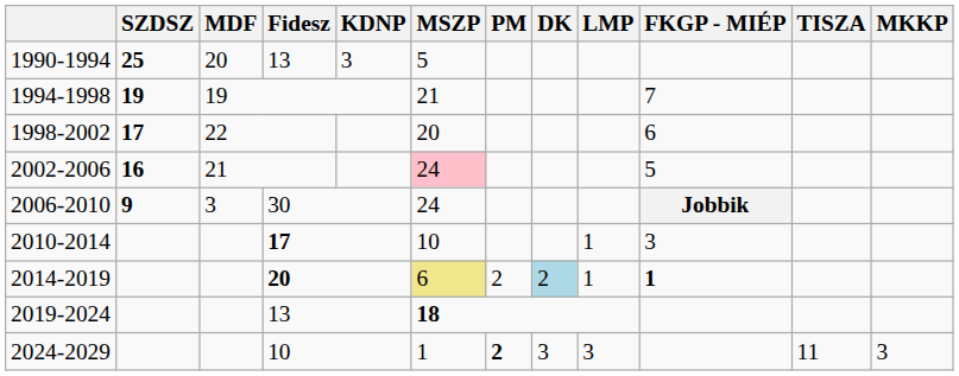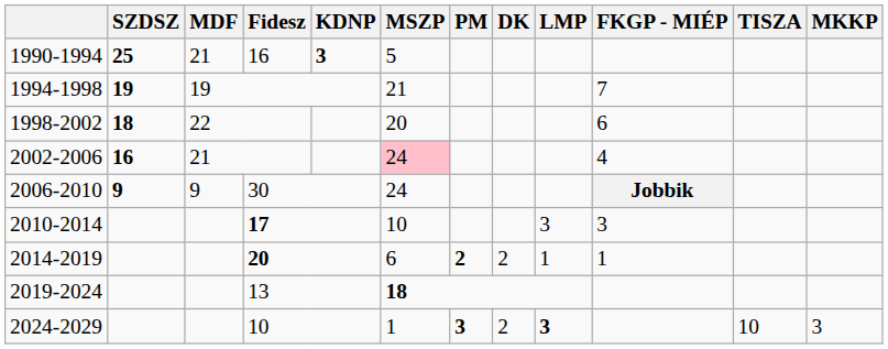1990-1994 | MDF: 20 -> 21
1990-1994 | Fidesz: 13 -> 16
1990-1994 | KDNP: normal -> bold
1998-2002 | SZDSZ: 17 -> 18
2002-2006 | FKGP - MIÉP: 5 -> 4
2006-2010 | MDF: 3 -> 9
2010-2014 | LMP: 1 -> 3
2014-2019 | MSZP: khaki background -> no background
2014-2019 | PM: normal -> bold
2014-2019 | DK: lightblue background -> no background
2014-2019 | FKGP - MIÉP: bold -> normal
2024-2029 | PM: 2 -> 3
2024-2029 | DK: 3 -> 2
2024-2029 | LMP: normal -> bold
2024-2029 | TISZA: 11 -> 10
